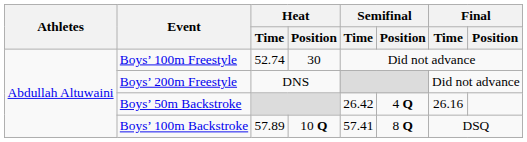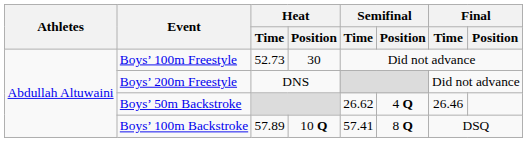Boys’ 100m Freestyle | Heat / Time: 52.74 -> 52.73
Boys’ 50m Backstroke | Semifinal / Time: 26.42 -> 26.62
Boys’ 50m Backstroke | Final / Time: 26.16 -> 26.46
